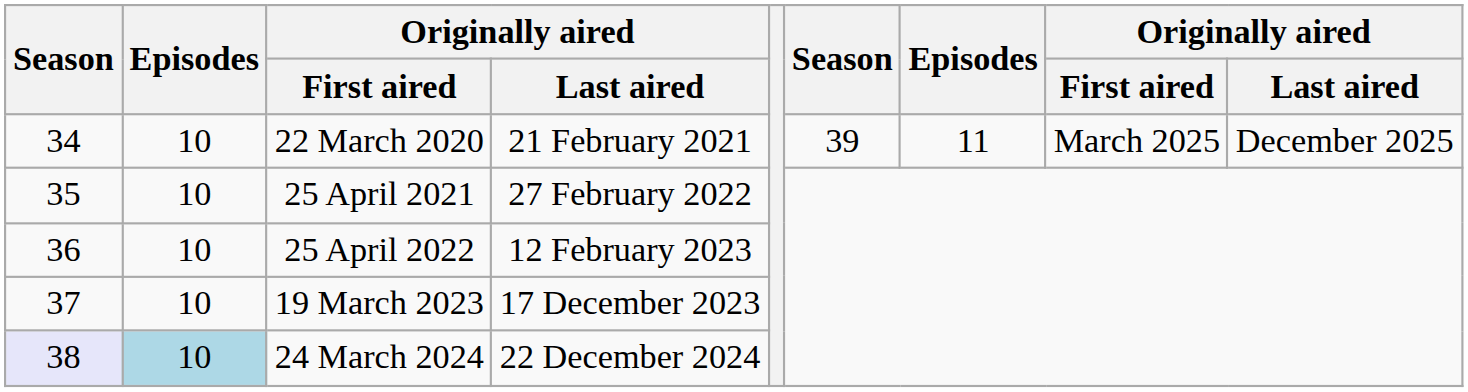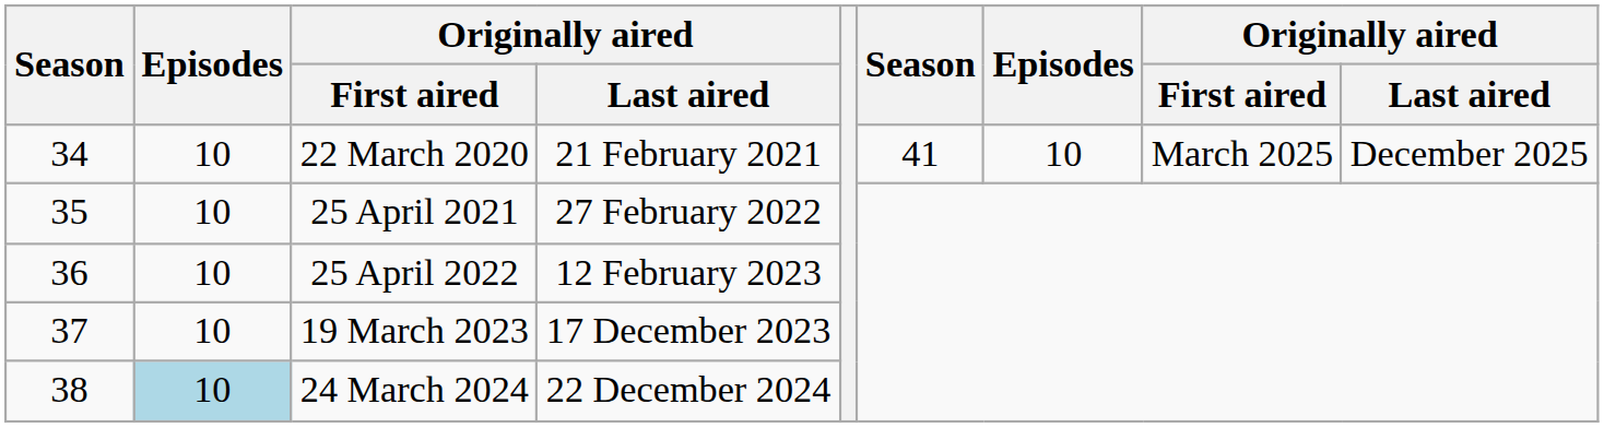22 March 2020 | column 6: 39 -> 41
22 March 2020 | column 7: 11 -> 10
24 March 2024 | column 1: lavender background -> no background
